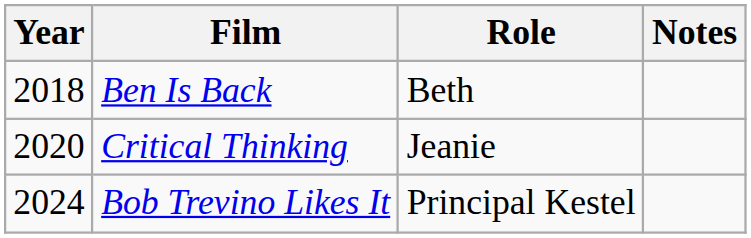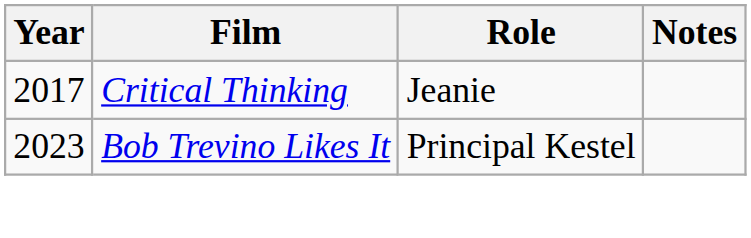- row: 2018 | Ben Is Back | Beth
Critical Thinking | Year: 2020 -> 2017
Bob Trevino Likes It | Year: 2024 -> 2023
